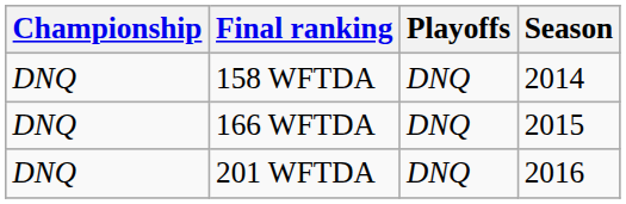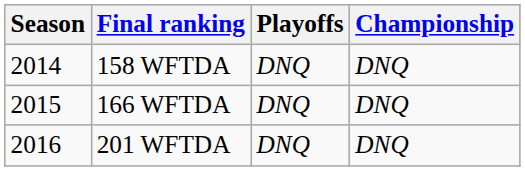columns swapped: Season <-> Championship
